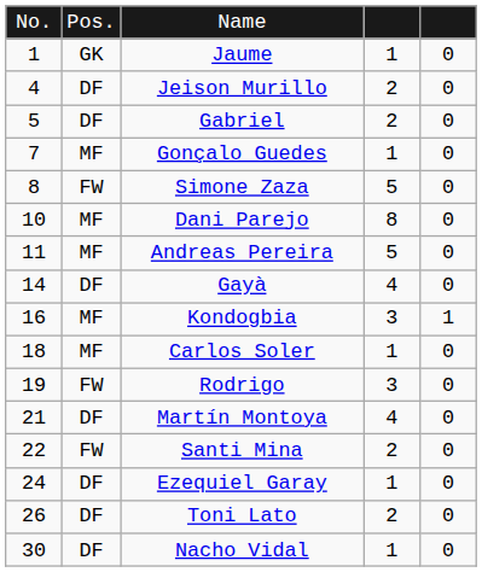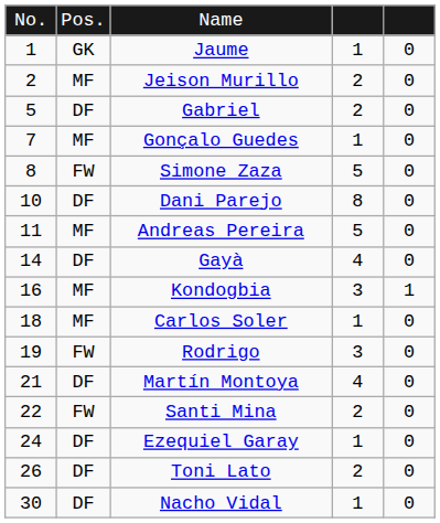Jeison Murillo | column 1: 4 -> 2
Jeison Murillo | column 2: DF -> MF
Dani Parejo | column 2: MF -> DF
